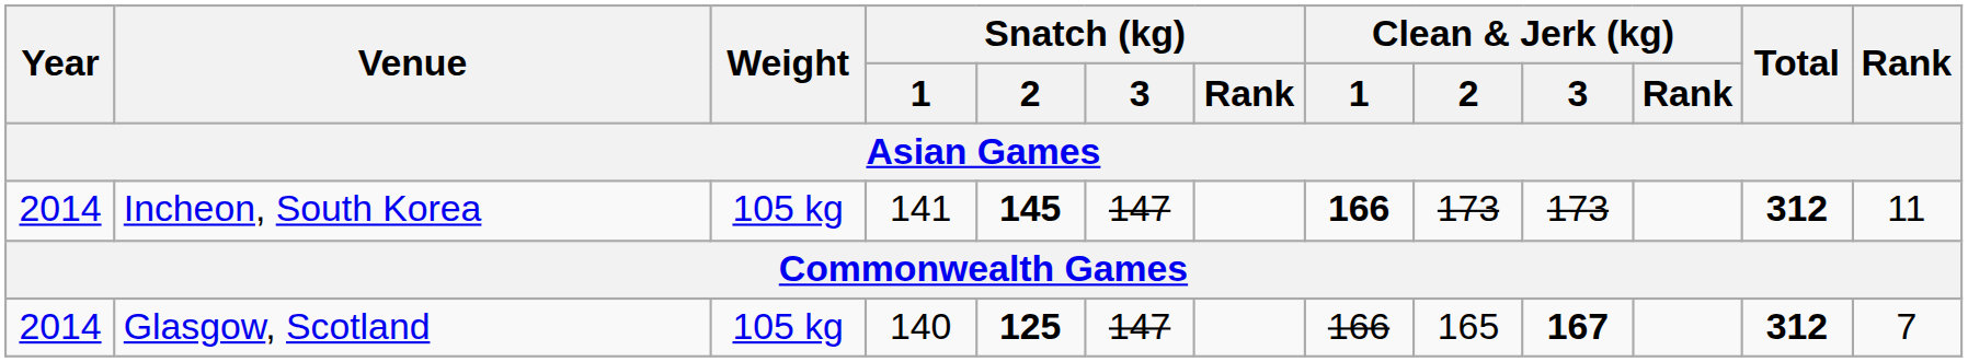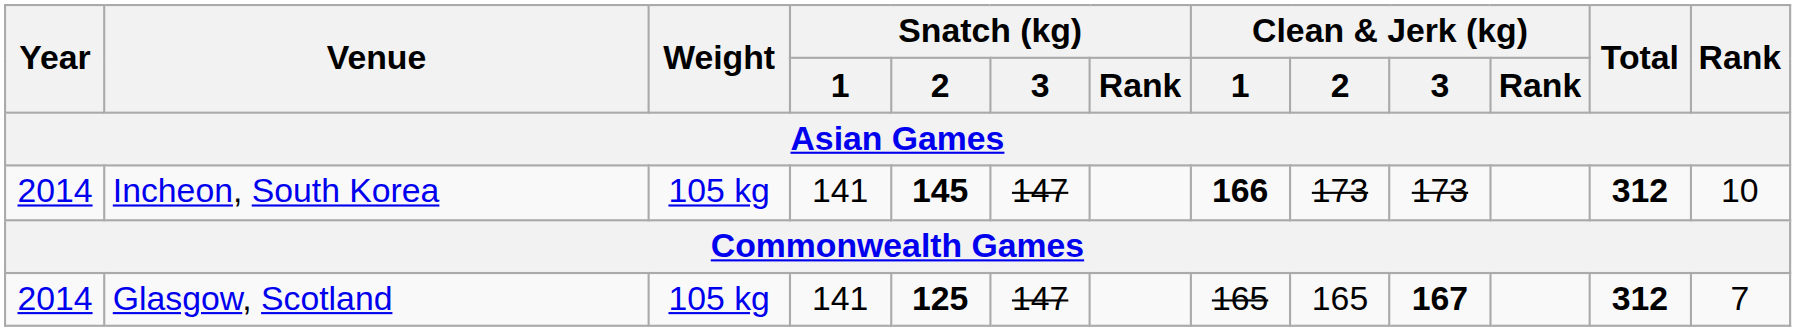Incheon, South Korea | Rank: 11 -> 10
Glasgow, Scotland | Snatch (kg) / 1: 140 -> 141
Glasgow, Scotland | Clean & Jerk (kg) / 1: 166 -> 165
